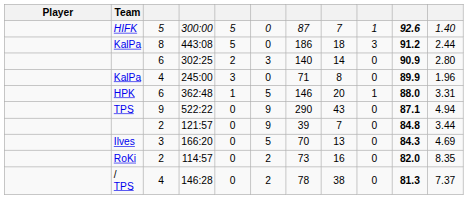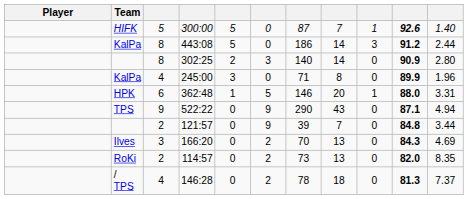443:08 | column 8: 18 -> 14
302:25 | column 3: 6 -> 8
166:20 | column 6: 5 -> 2
114:57 | column 8: 16 -> 13
146:28 | column 8: 38 -> 18
